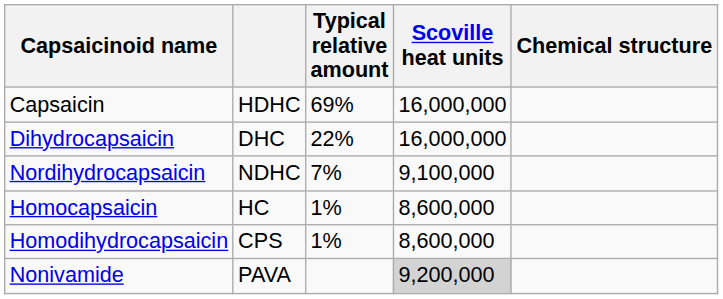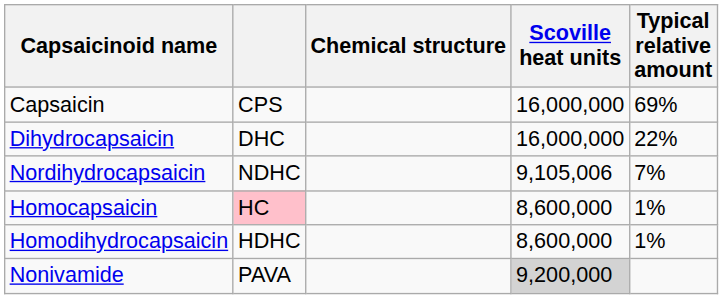columns swapped: Typical relative amount <-> Chemical structure
Capsaicin | column 2: HDHC -> CPS
Nordihydrocapsaicin | Scoville heat units: 9,100,000 -> 9,105,006
Homocapsaicin | column 2: no background -> pink background
Homodihydrocapsaicin | column 2: CPS -> HDHC
